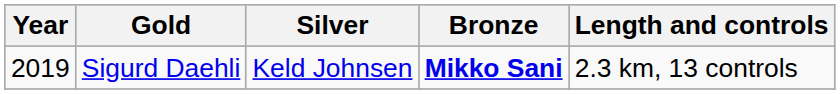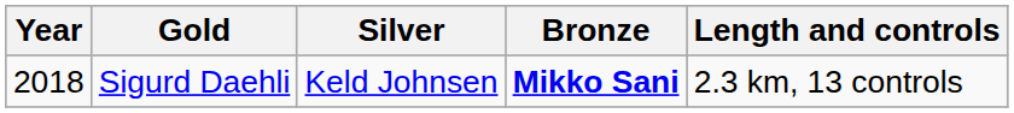Sigurd Daehli | Year: 2019 -> 2018
